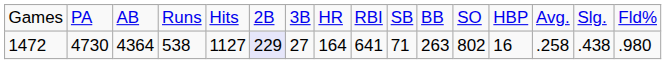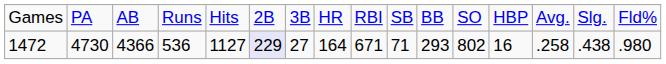1472 | column 3: 4364 -> 4366
1472 | column 4: 538 -> 536
1472 | column 9: 641 -> 671
1472 | column 11: 263 -> 293
